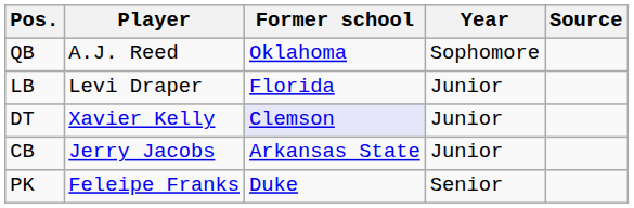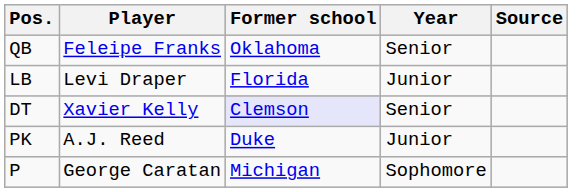QB | Player: A.J. Reed -> Feleipe Franks
QB | Year: Sophomore -> Senior
DT | Year: Junior -> Senior
- row: CB | Jerry Jacobs | Arkansas State | Junior
PK | Player: Feleipe Franks -> A.J. Reed
PK | Year: Senior -> Junior
+ row: P | George Caratan | Michigan | Sophomore
